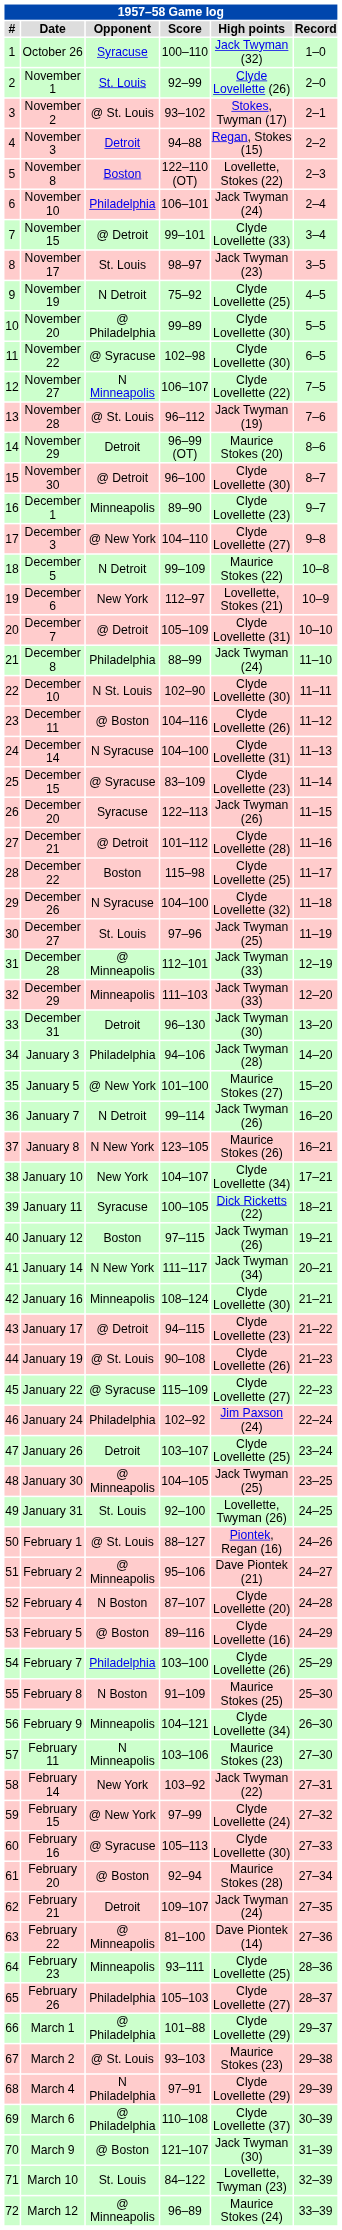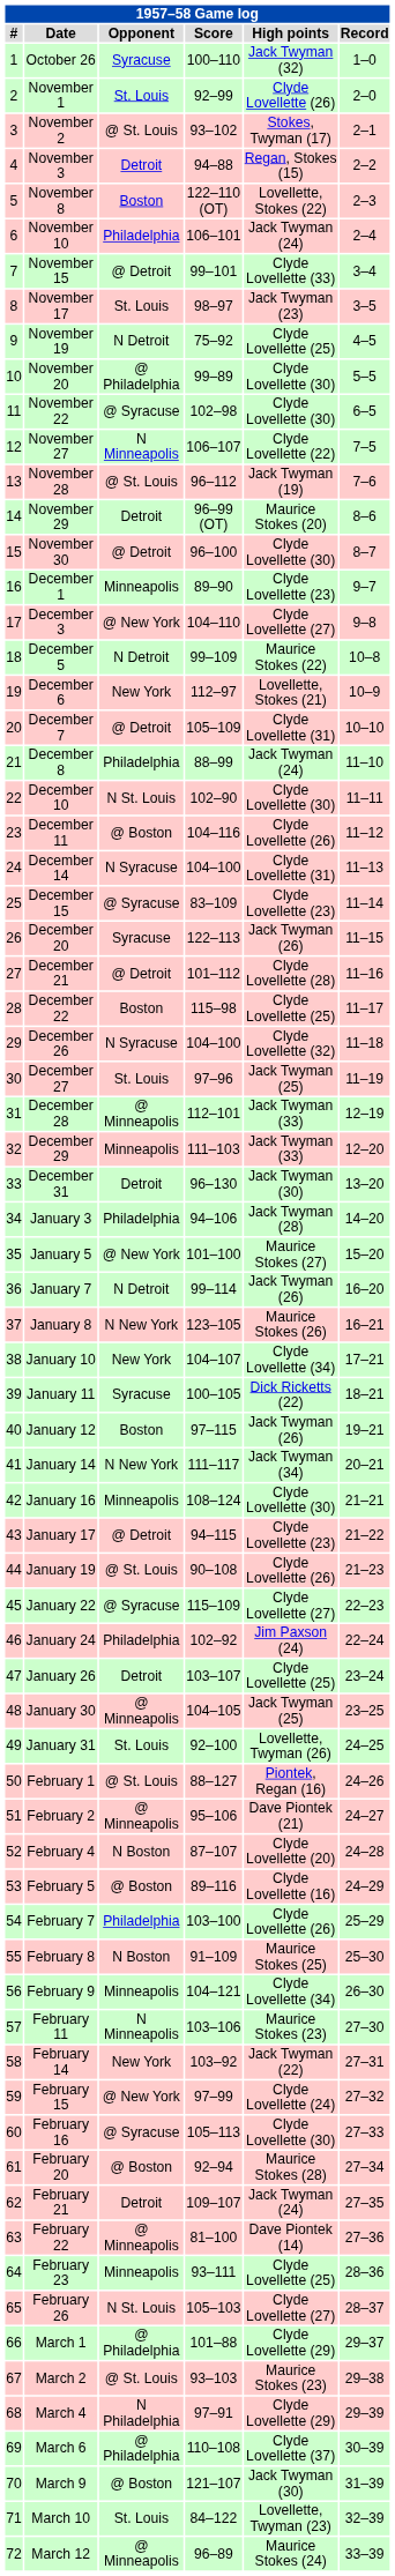February 26 | Opponent: Philadelphia -> N St. Louis
